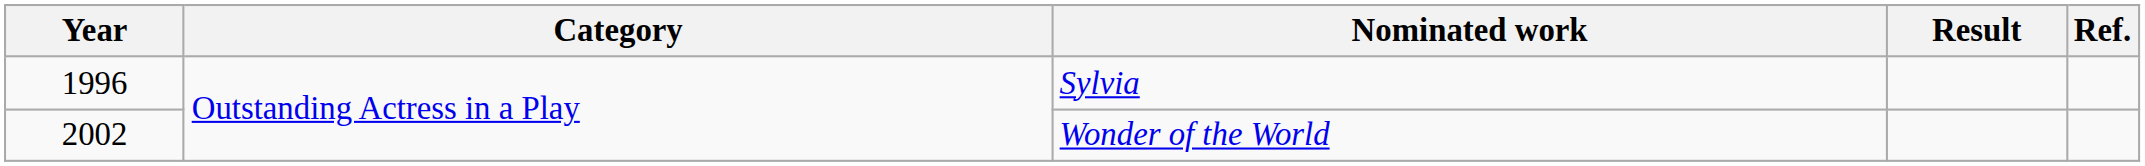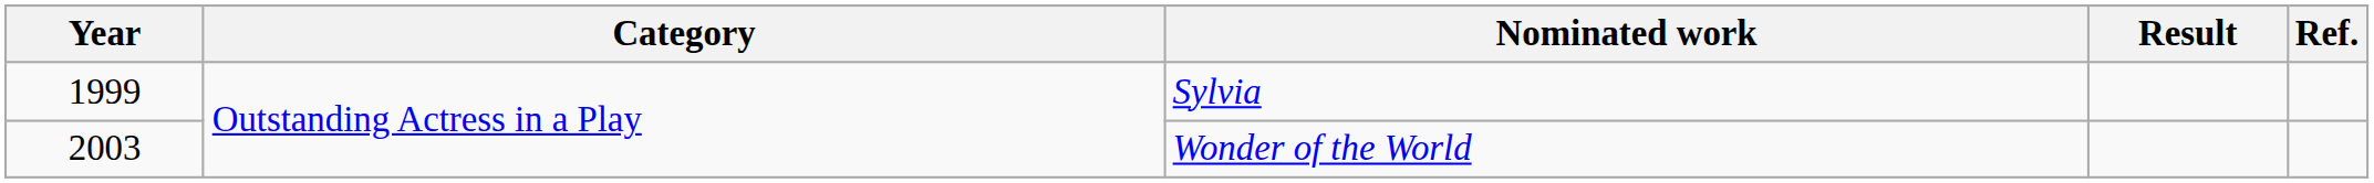Sylvia | Year: 1996 -> 1999
Wonder of the World | Year: 2002 -> 2003
